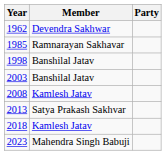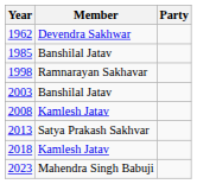1985 | Member: Ramnarayan Sakhavar -> Banshilal Jatav
1998 | Member: Banshilal Jatav -> Ramnarayan Sakhavar
